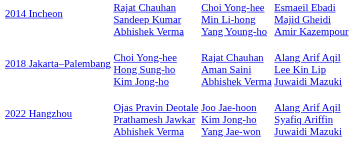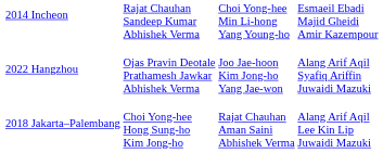rows swapped: 2018 Jakarta–Palembang <-> 2022 Hangzhou
